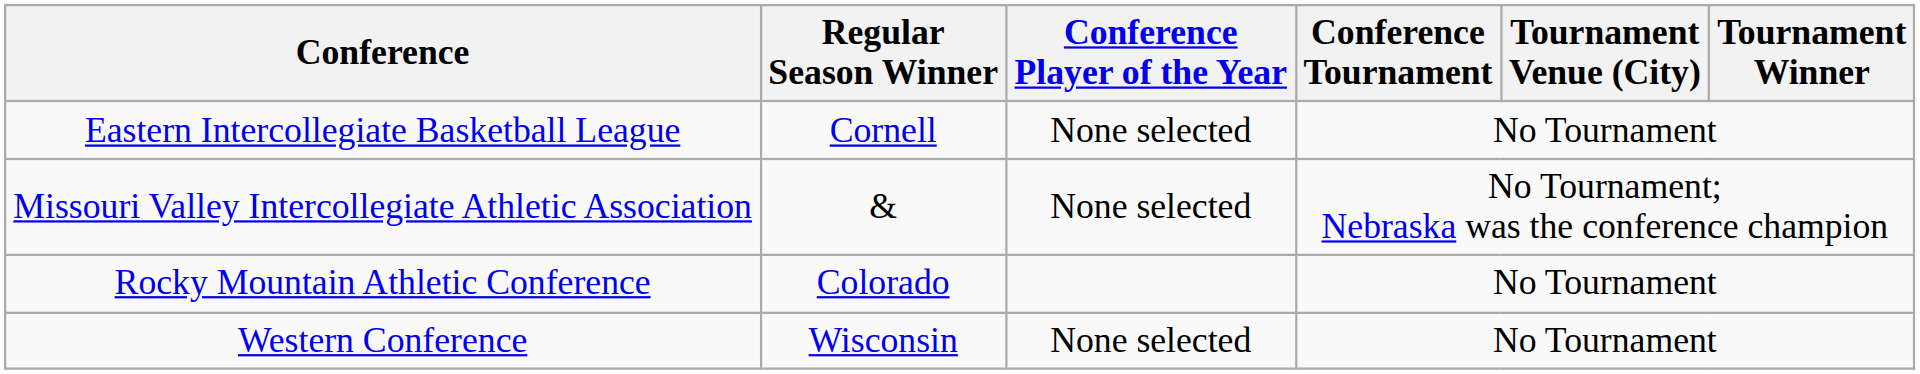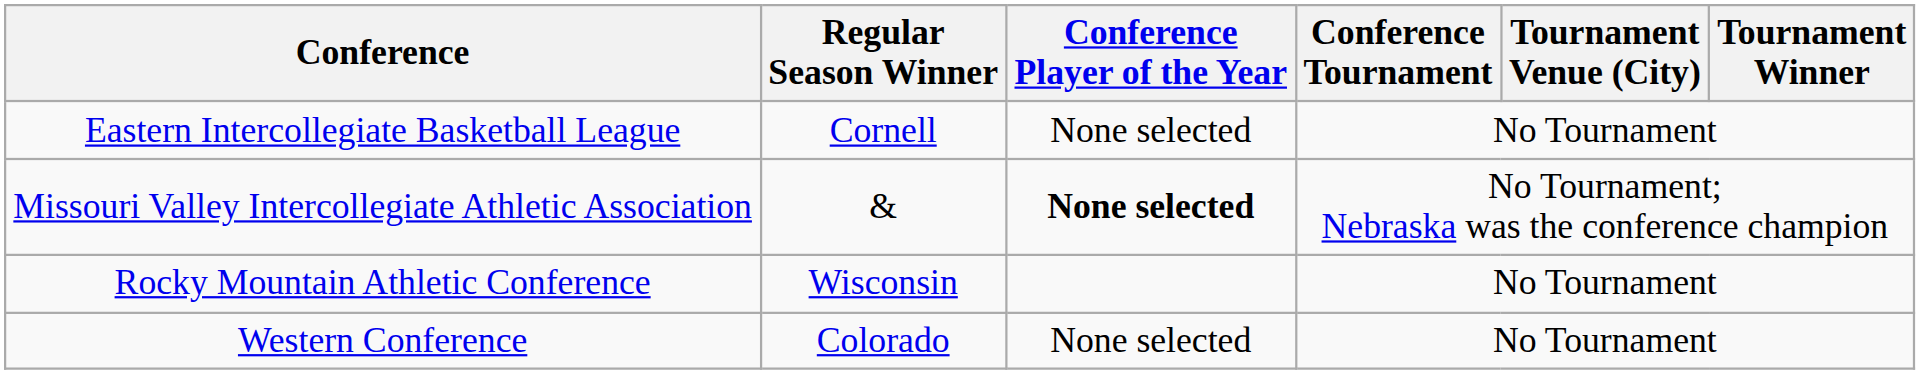Missouri Valley Intercollegiate Athletic Association | Conference Player of the Year: normal -> bold
Rocky Mountain Athletic Conference | Regular Season Winner: Colorado -> Wisconsin
Western Conference | Regular Season Winner: Wisconsin -> Colorado
